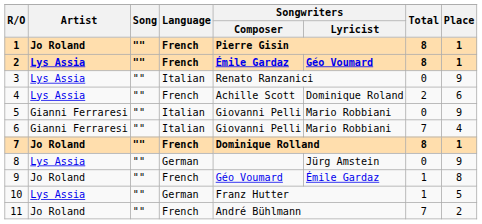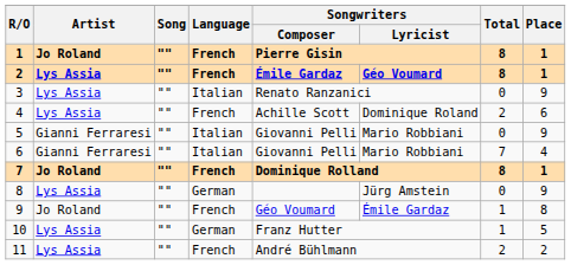11 | Artist: Jo Roland -> Lys Assia
11 | Total: 7 -> 2
